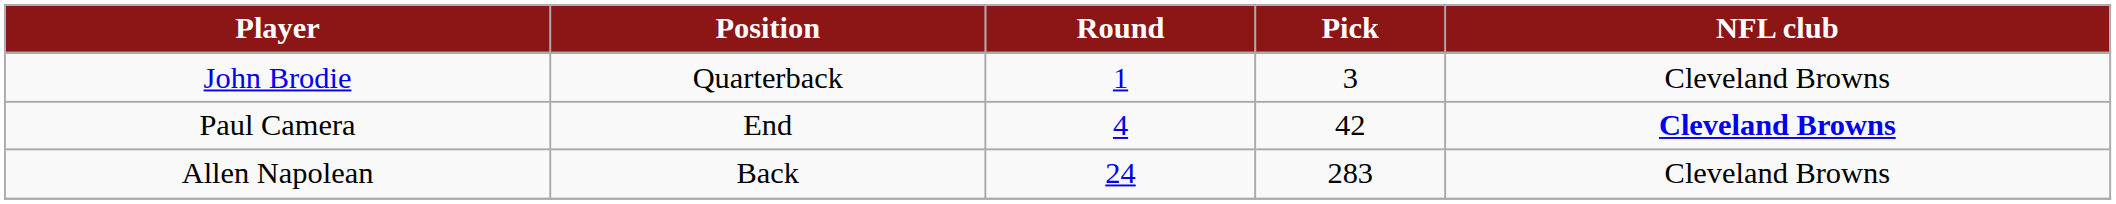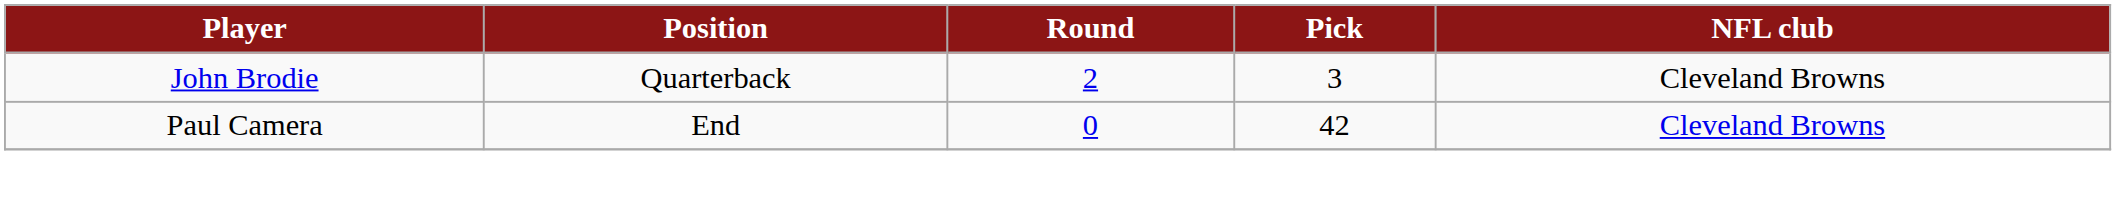John Brodie | Round: 1 -> 2
Paul Camera | Round: 4 -> 0
Paul Camera | NFL club: bold -> normal
- row: Allen Napolean | Back | 24 | 283 | Cleveland Browns
